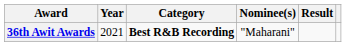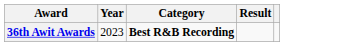- column: Nominee(s) | "Maharani"
36th Awit Awards | Year: 2021 -> 2023
